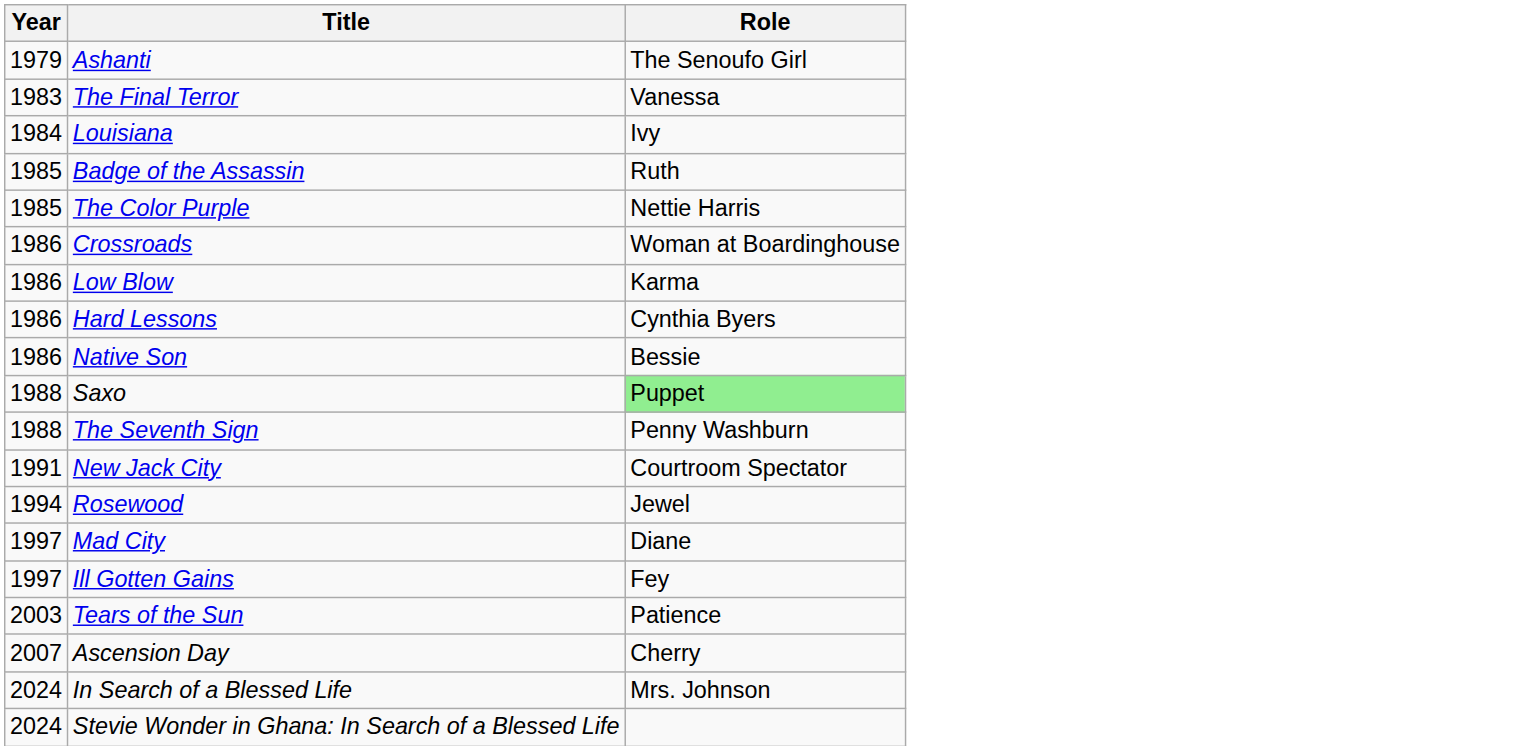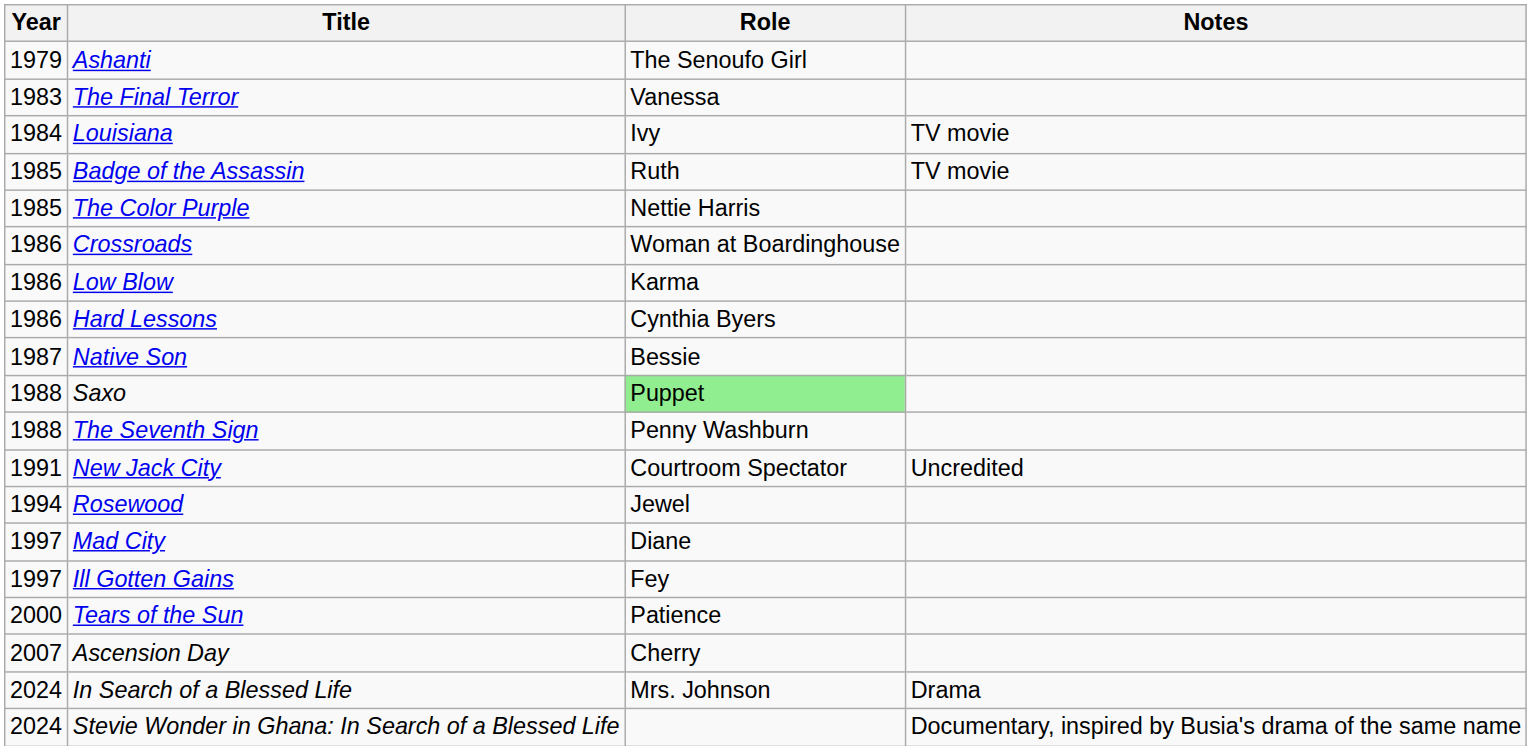+ column: Notes | TV movie | TV movie | Uncredited | Drama | Documentary, inspired by Busia's drama of the same name
Native Son | Year: 1986 -> 1987
Tears of the Sun | Year: 2003 -> 2000
